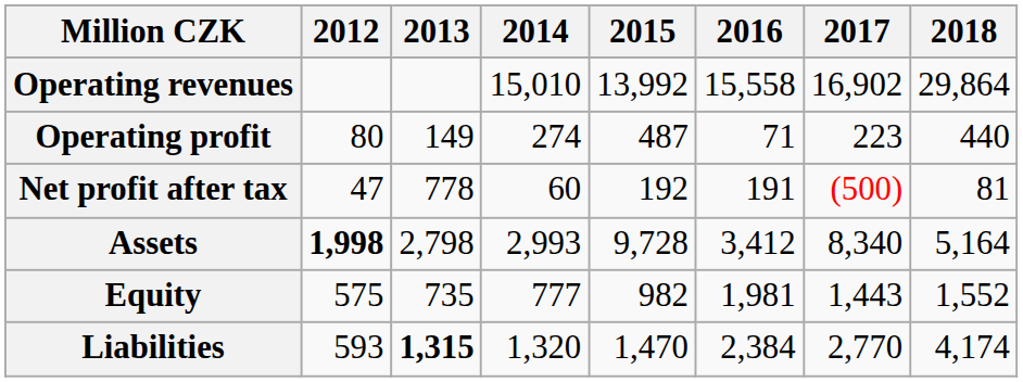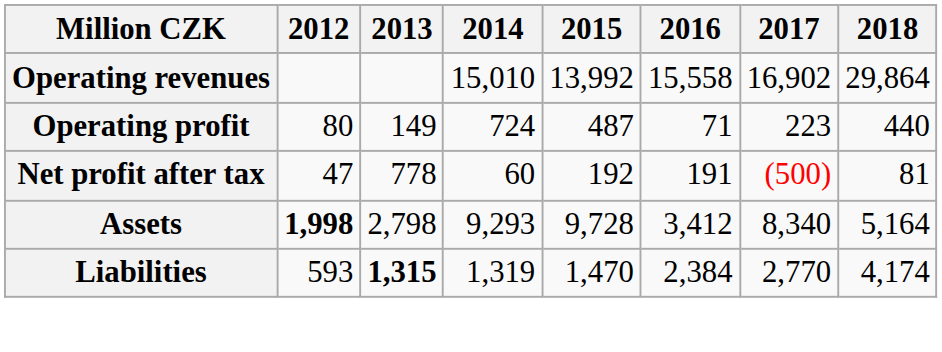Operating profit | 2014: 274 -> 724
Assets | 2014: 2,993 -> 9,293
- row: Equity | 575 | 735 | 777 | 982 | 1,981 | 1,443 | 1,552
Liabilities | 2014: 1,320 -> 1,319
